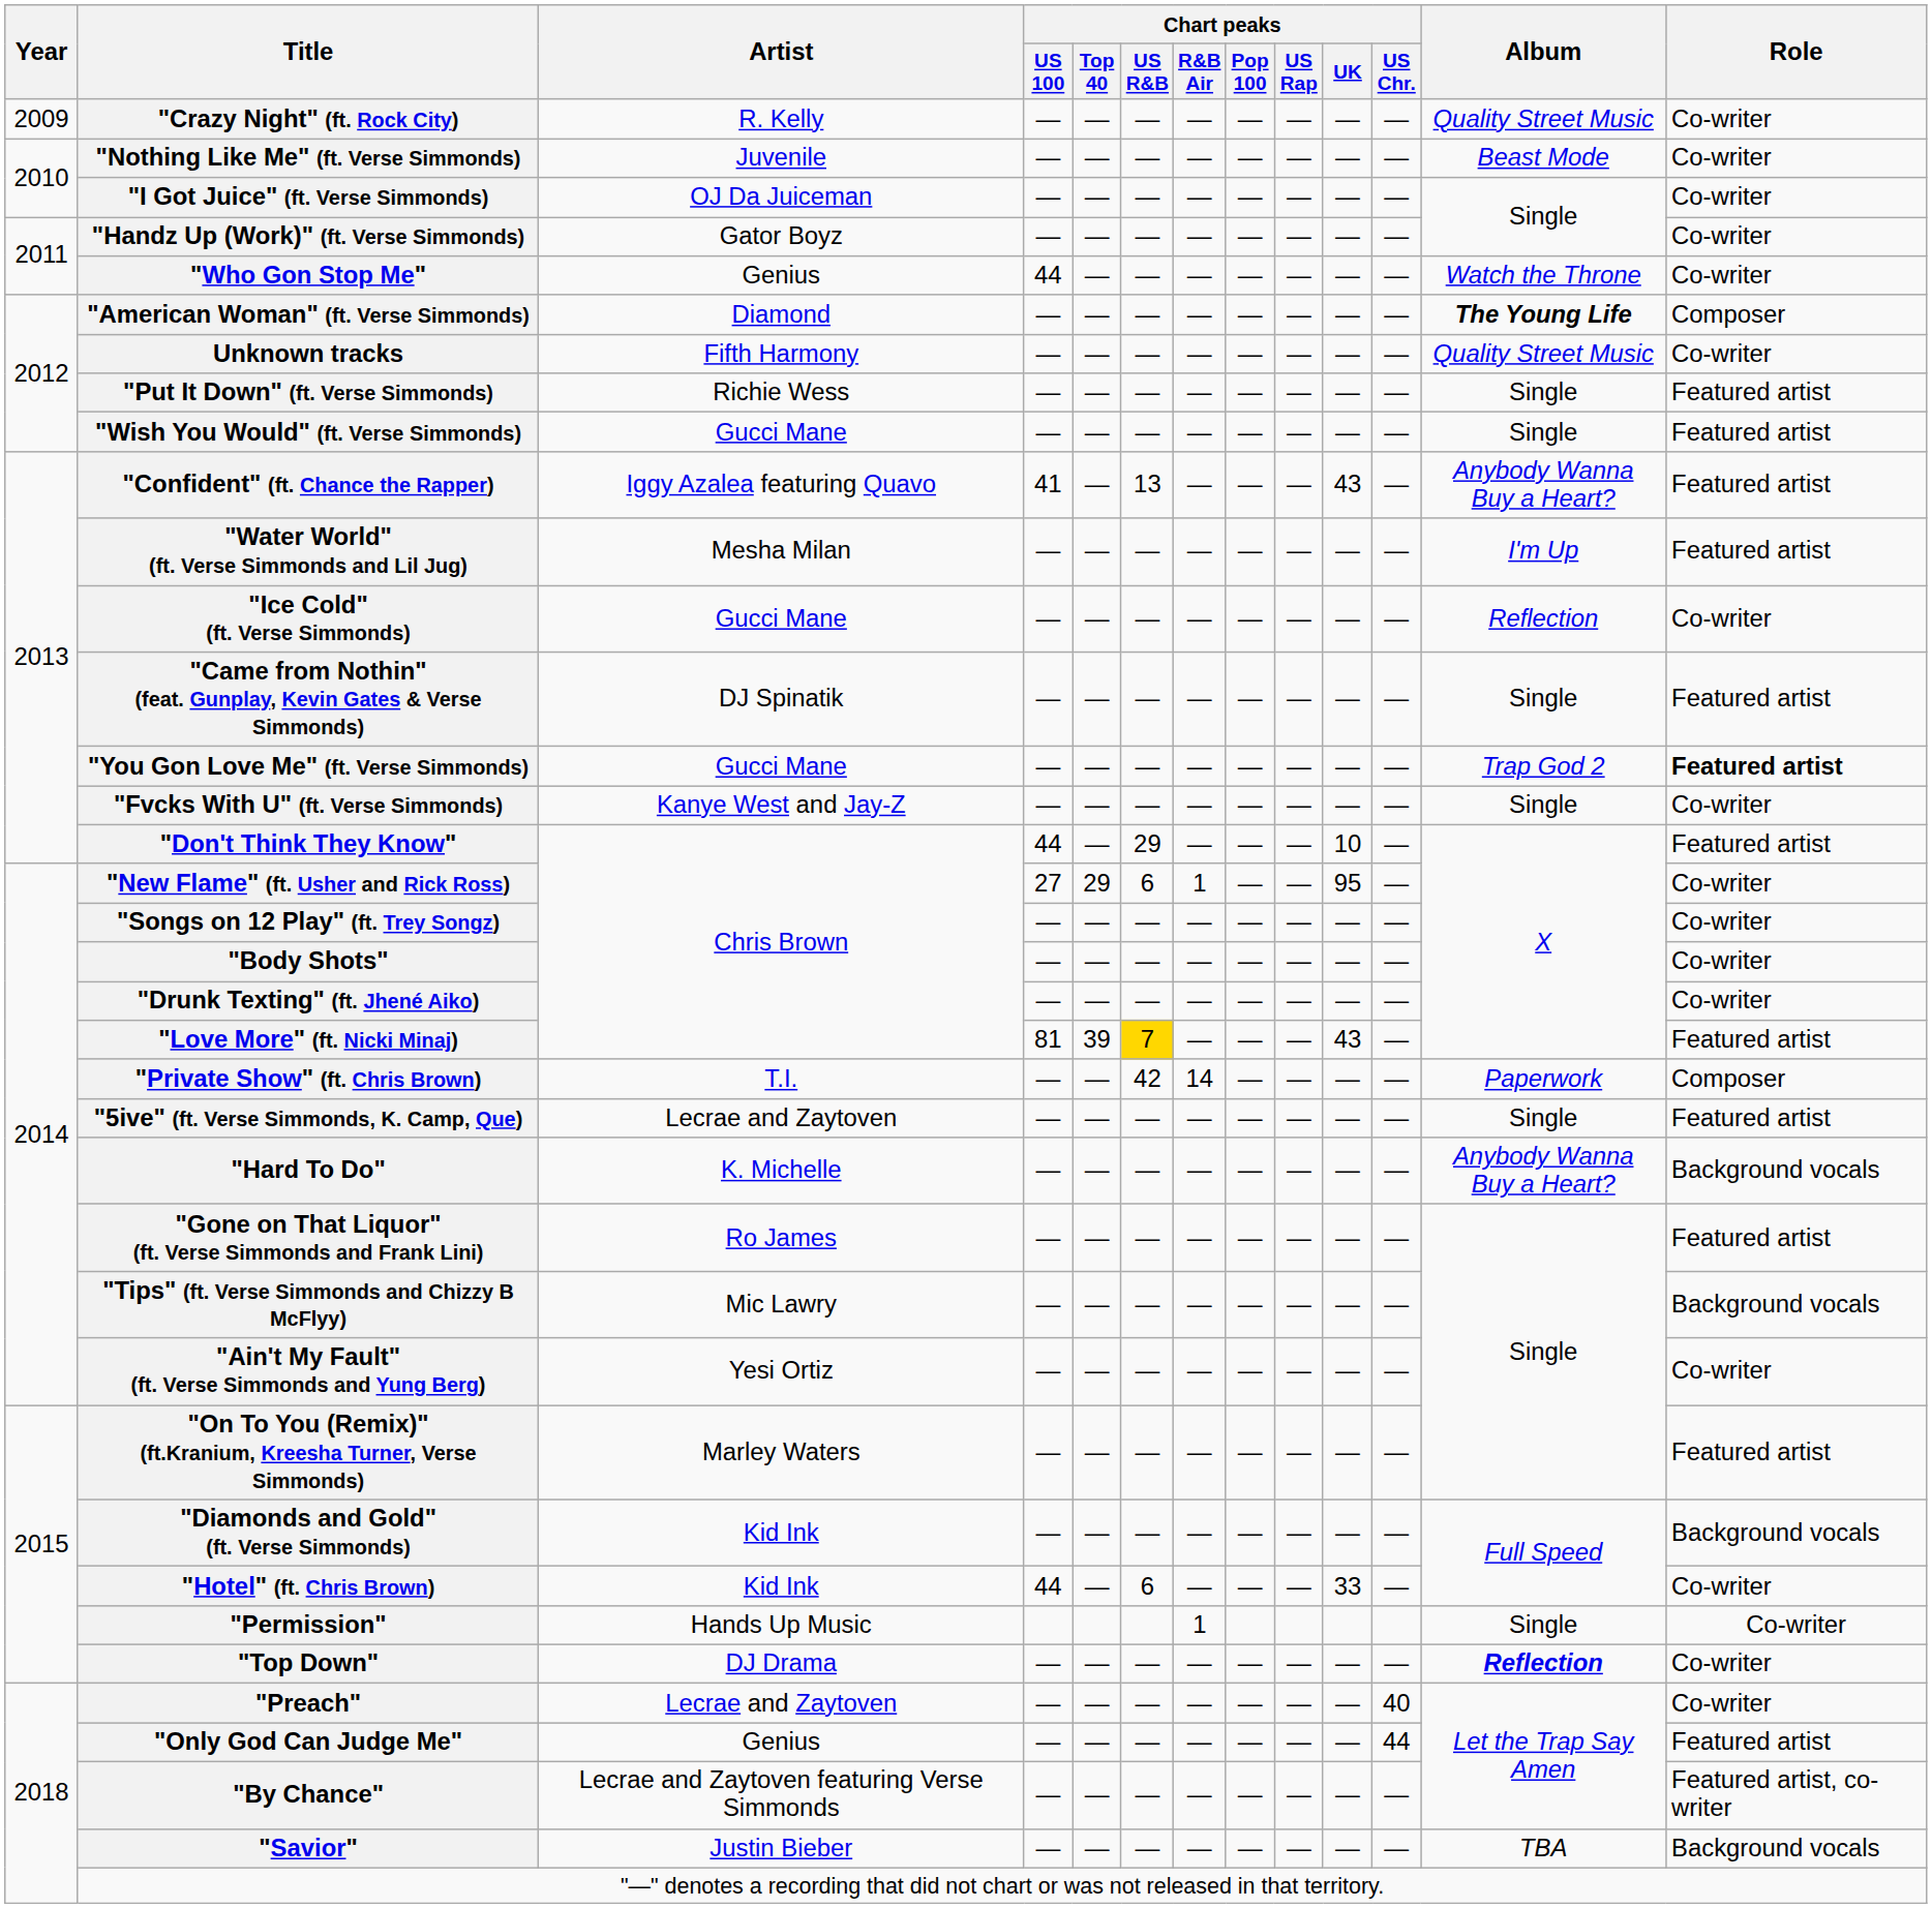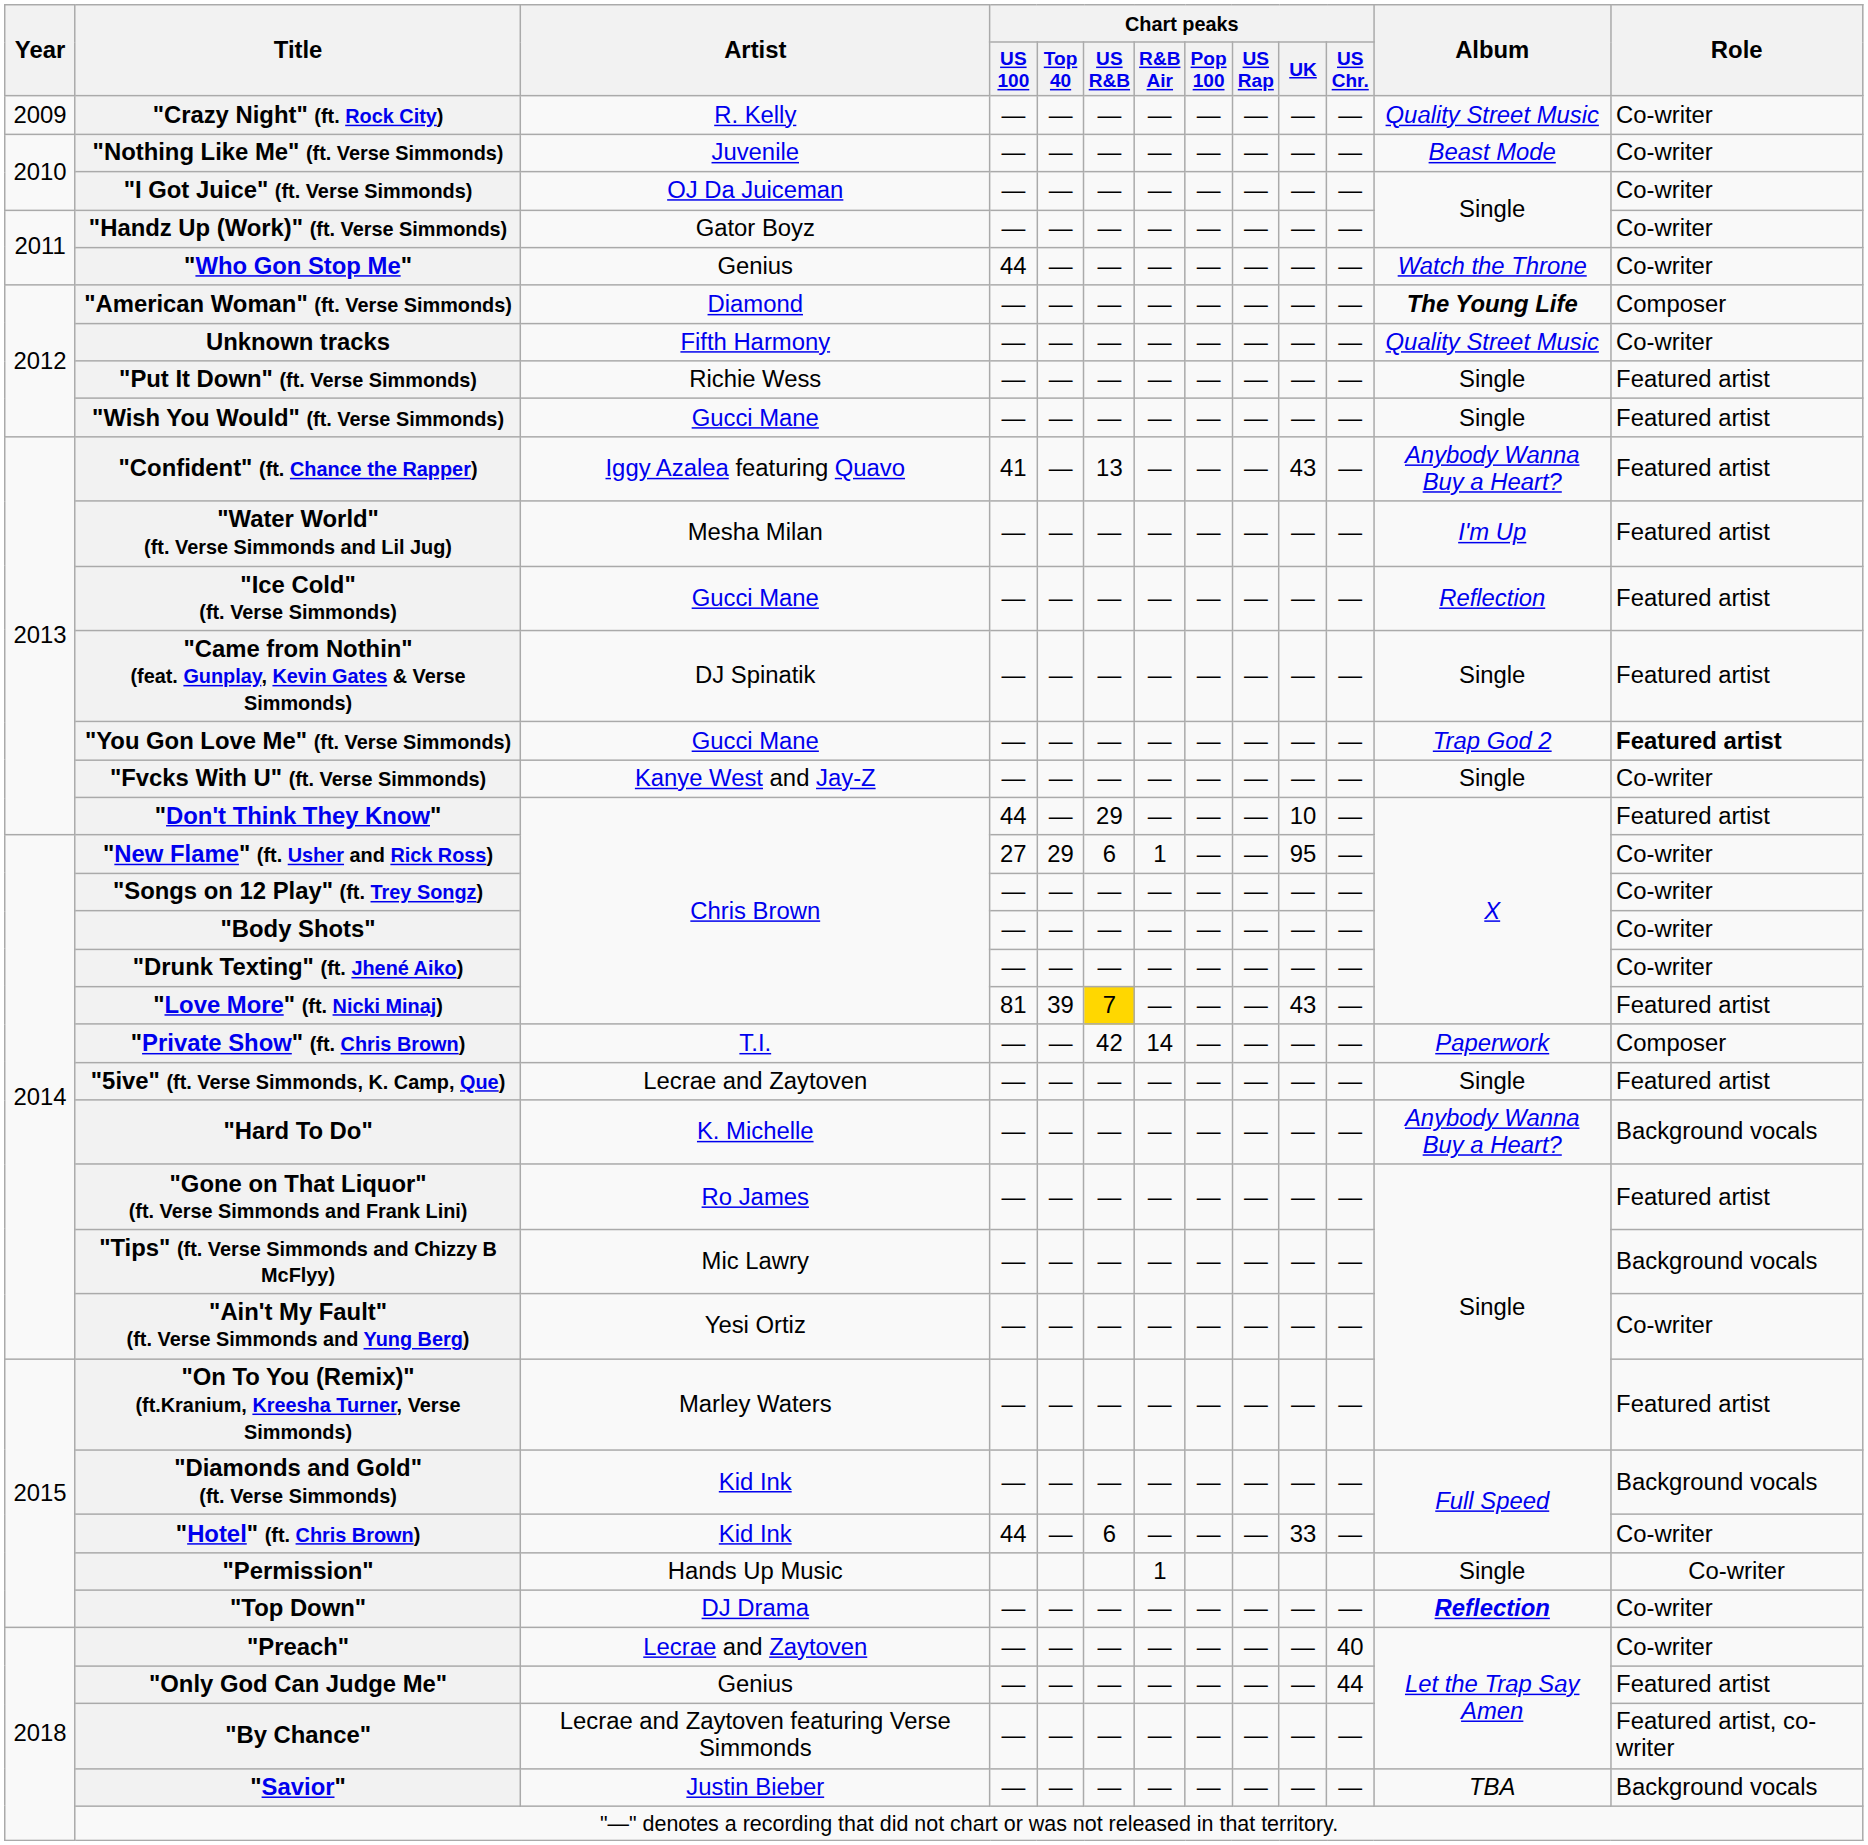"Ice Cold" (ft. Verse Simmonds) | Role: Co-writer -> Featured artist
